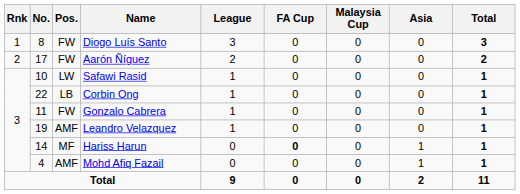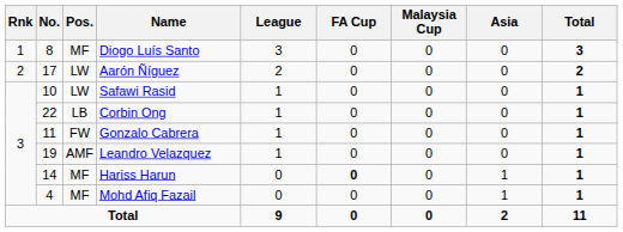Diogo Luís Santo | Pos.: FW -> MF
Aarón Ñíguez | Pos.: FW -> LW
Mohd Afiq Fazail | Pos.: AMF -> MF
